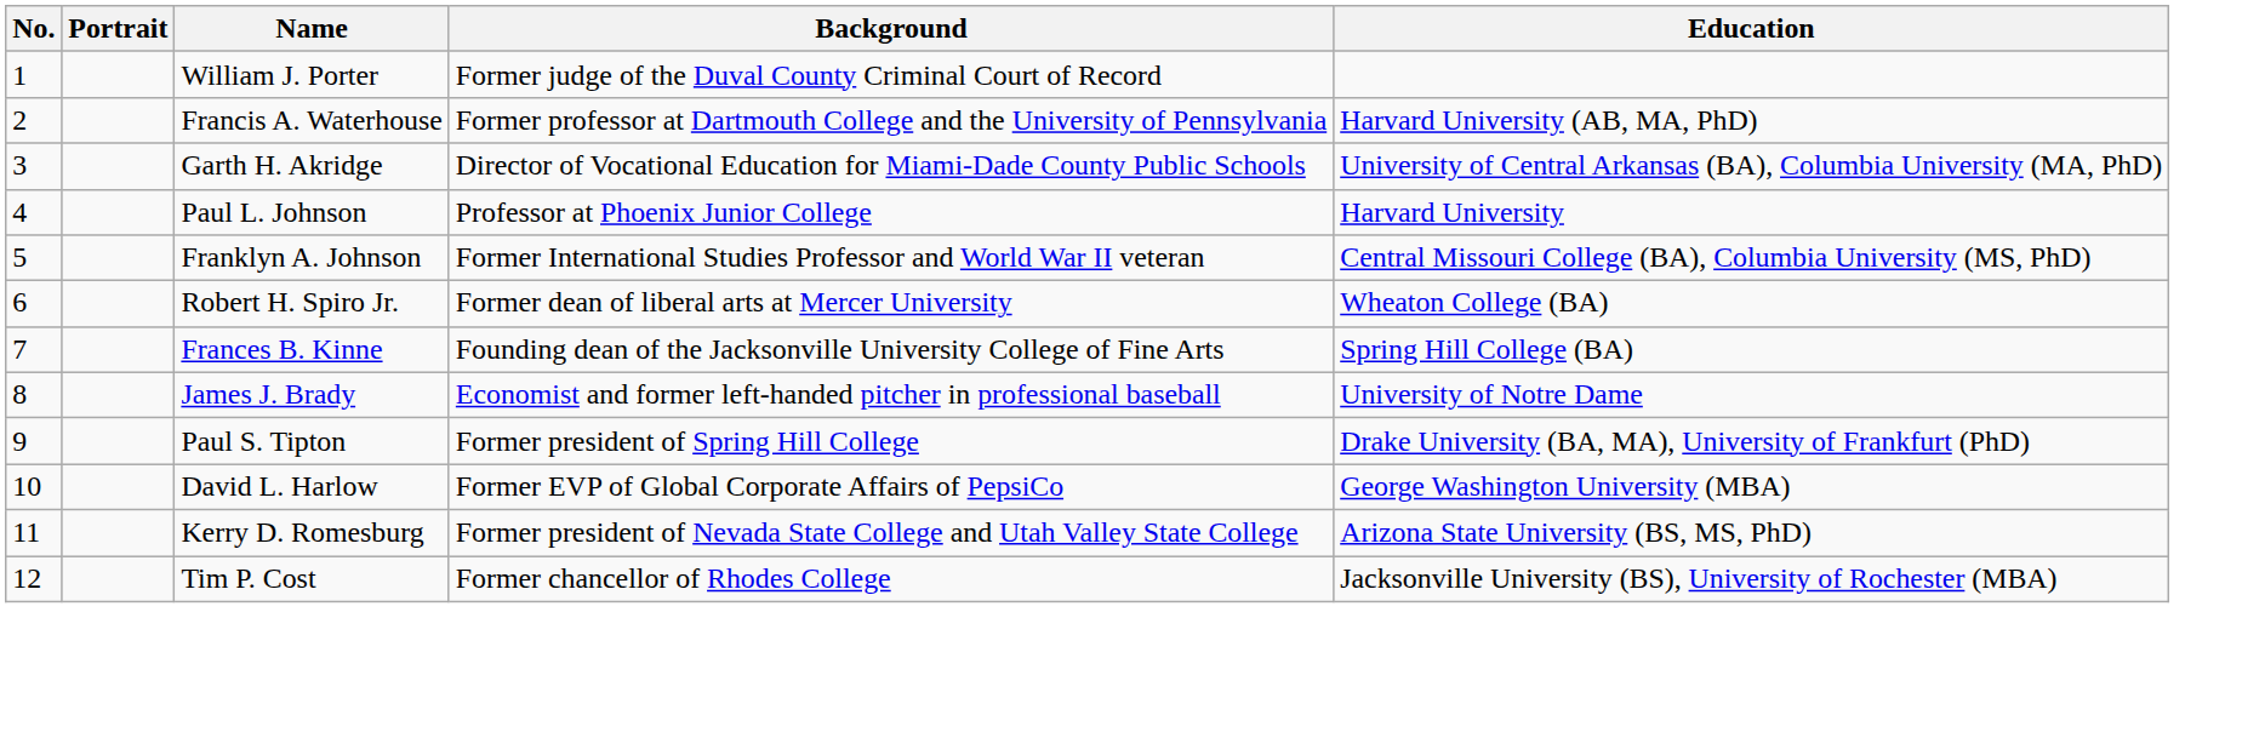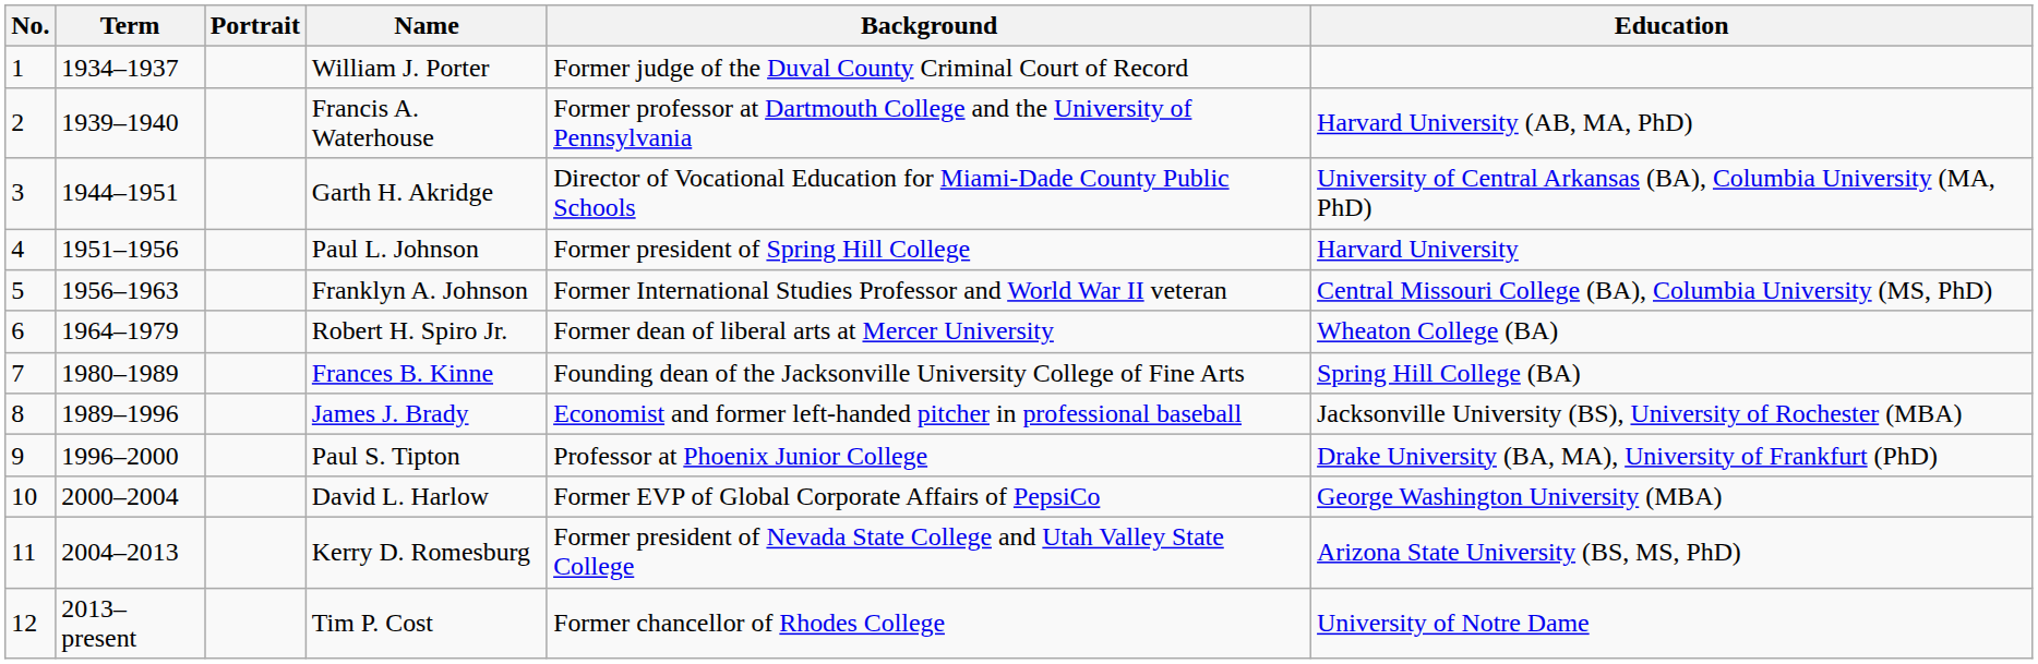+ column: Term | 1934–1937 | 1939–1940 | 1944–1951 | 1951–1956 | 1956–1963 | 1964–1979 | 1980–1989 | 1989–1996 | 1996–2000 | 2000–2004 | 2004–2013 | 2013–present
Paul L. Johnson | Background: Professor at Phoenix Junior College -> Former president of Spring Hill College
James J. Brady | Education: University of Notre Dame -> Jacksonville University (BS), University of Rochester (MBA)
Paul S. Tipton | Background: Former president of Spring Hill College -> Professor at Phoenix Junior College
Tim P. Cost | Education: Jacksonville University (BS), University of Rochester (MBA) -> University of Notre Dame
